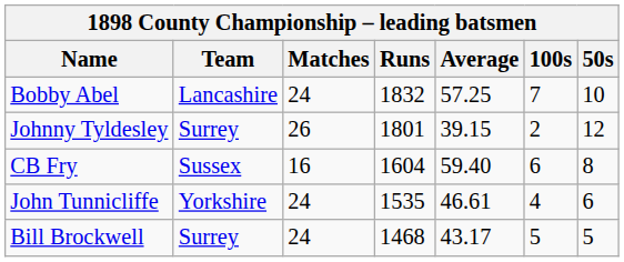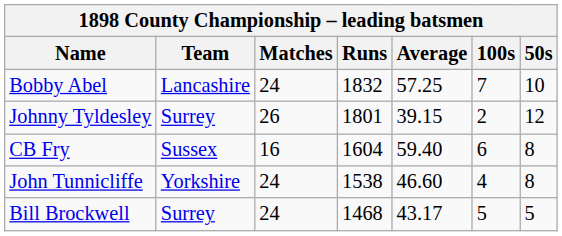John Tunnicliffe | Runs: 1535 -> 1538
John Tunnicliffe | Average: 46.61 -> 46.60
John Tunnicliffe | 50s: 6 -> 8
